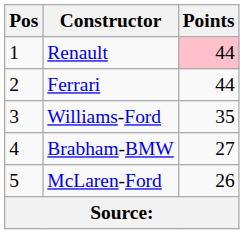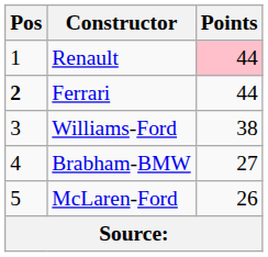Ferrari | Pos: normal -> bold
Williams-Ford | Points: 35 -> 38
